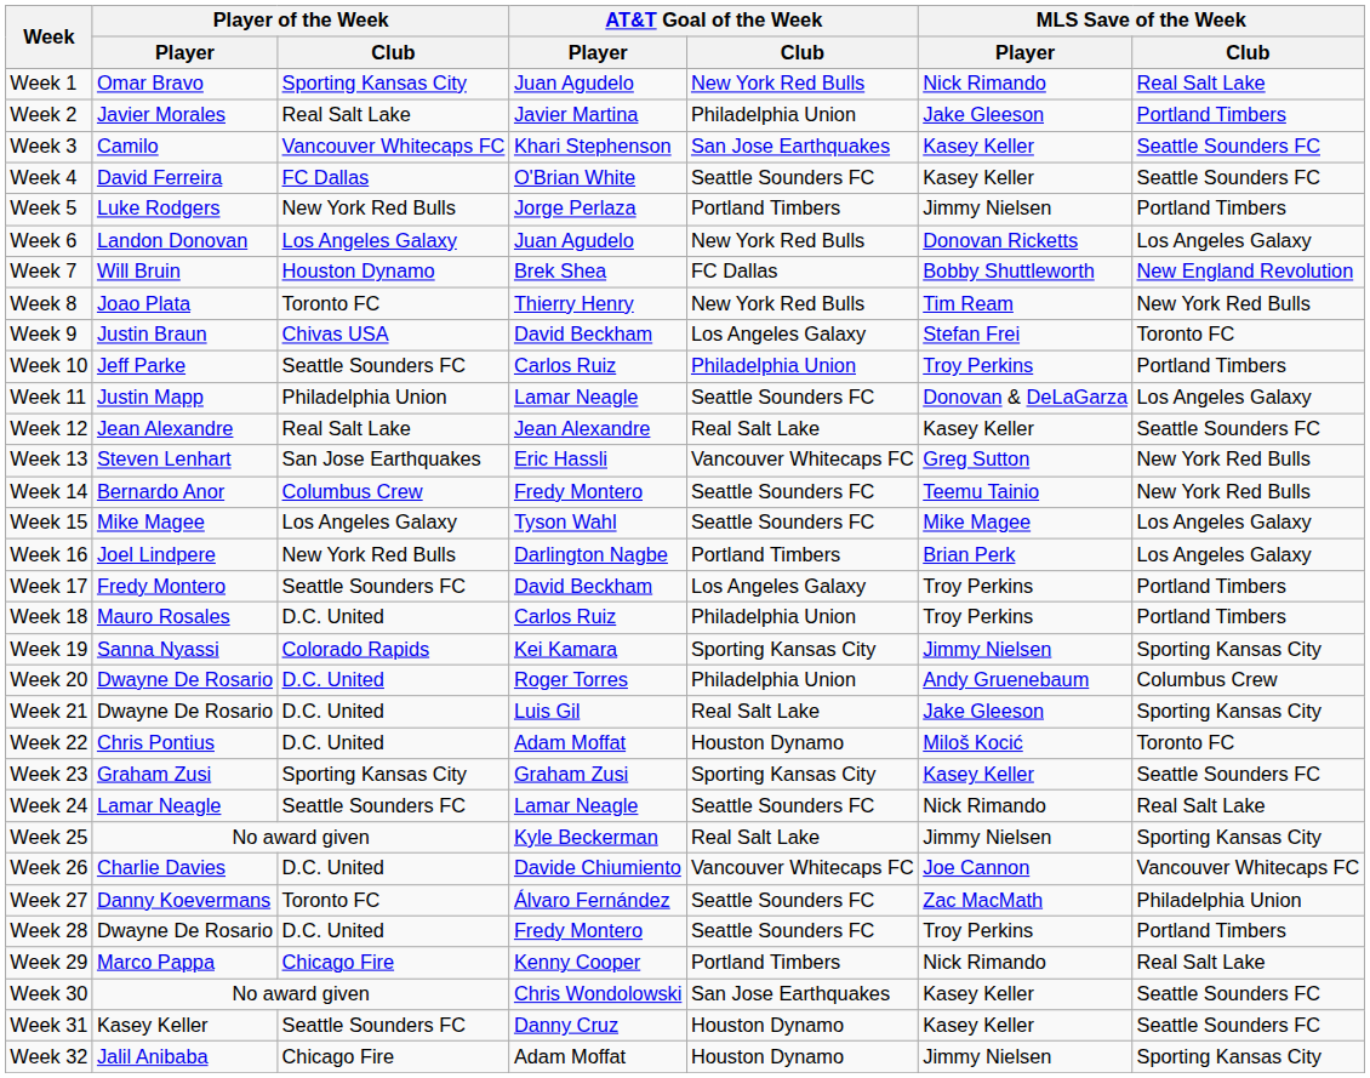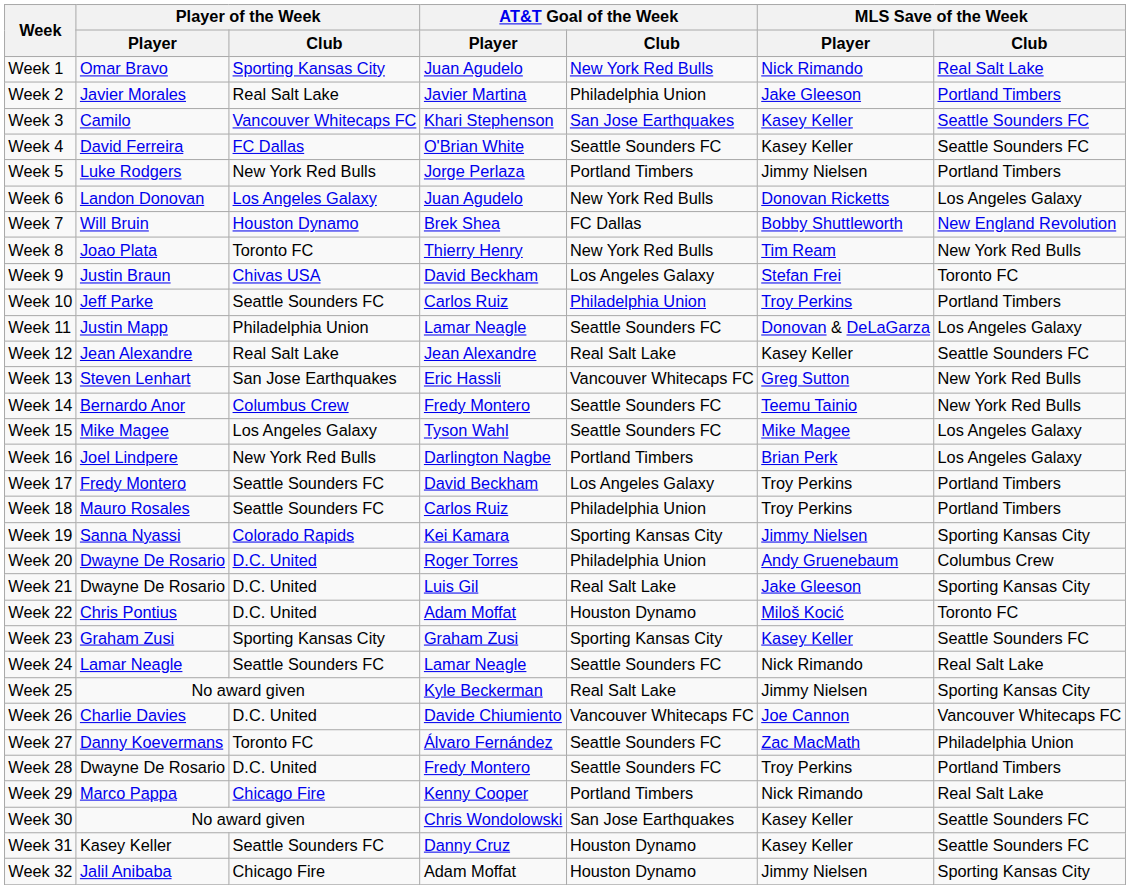Week 18 | Player of the Week / Club: D.C. United -> Seattle Sounders FC
